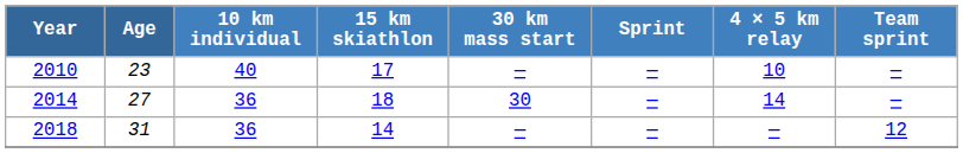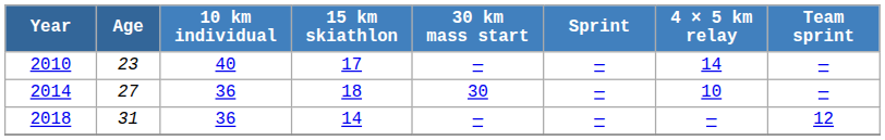2010 | 4 × 5 km relay: 10 -> 14
2014 | 4 × 5 km relay: 14 -> 10
